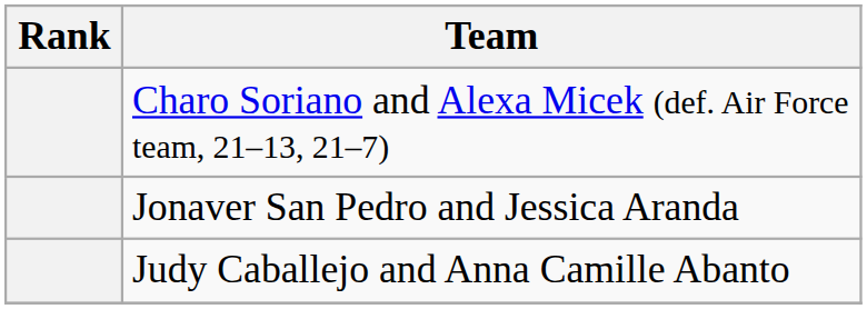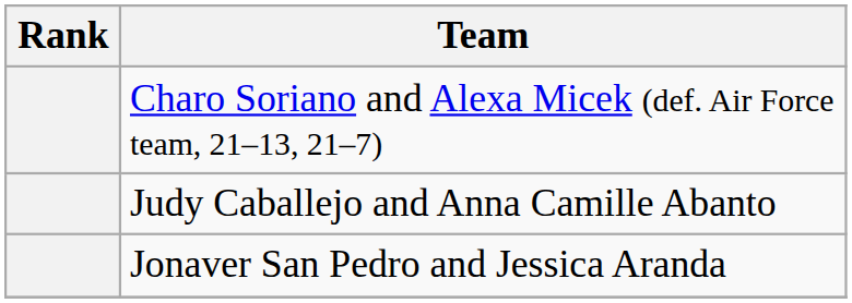rows swapped: Judy Caballejo and Anna Camille Abanto <-> Jonaver San Pedro and Jessica Aranda
